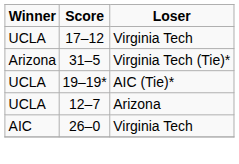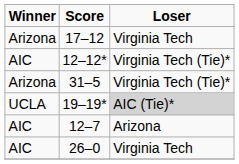17–12 | Winner: UCLA -> Arizona
+ row: AIC | 12–12* | Virginia Tech (Tie)*
19–19* | Loser: no background -> lightgrey background
12–7 | Winner: UCLA -> AIC
